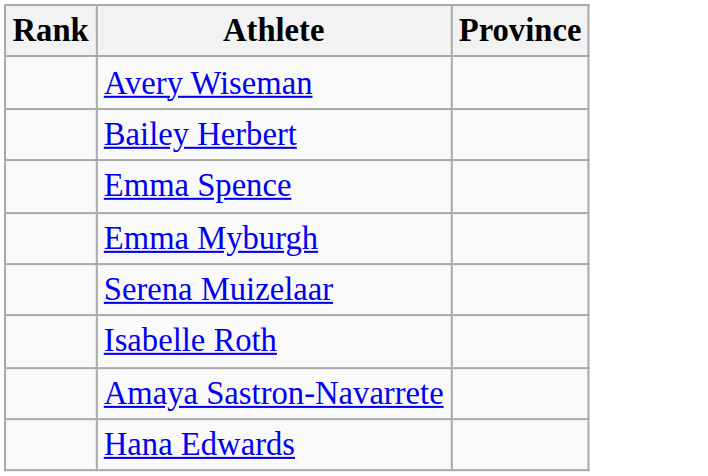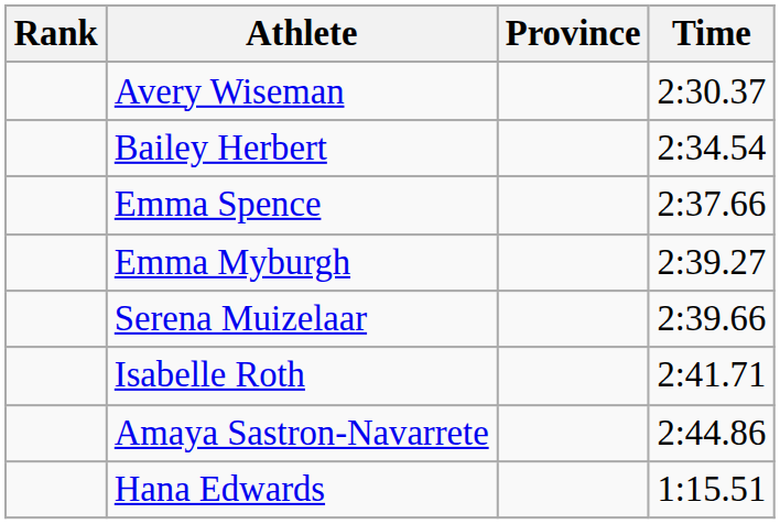+ column: Time | 2:30.37 | 2:34.54 | 2:37.66 | 2:39.27 | 2:39.66 | 2:41.71 | 2:44.86 | 1:15.51
